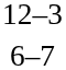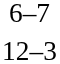rows swapped: 6–7 <-> 12–3
